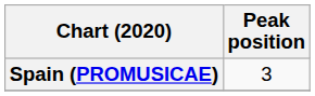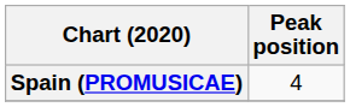Spain (PROMUSICAE) | Peak position: 3 -> 4
